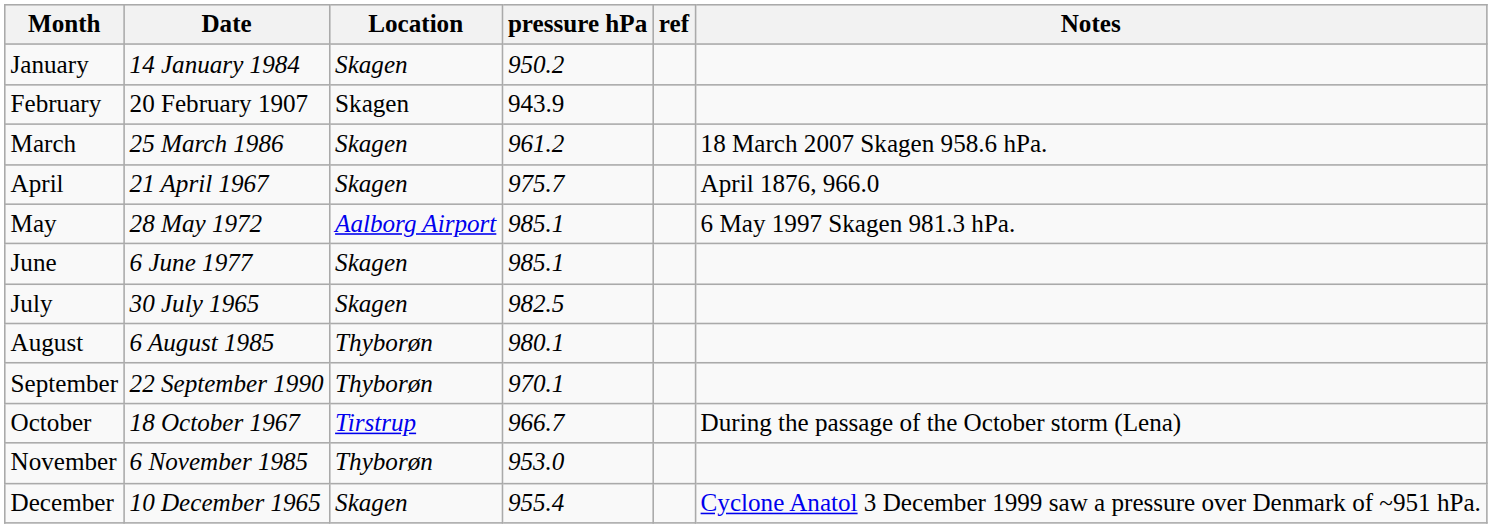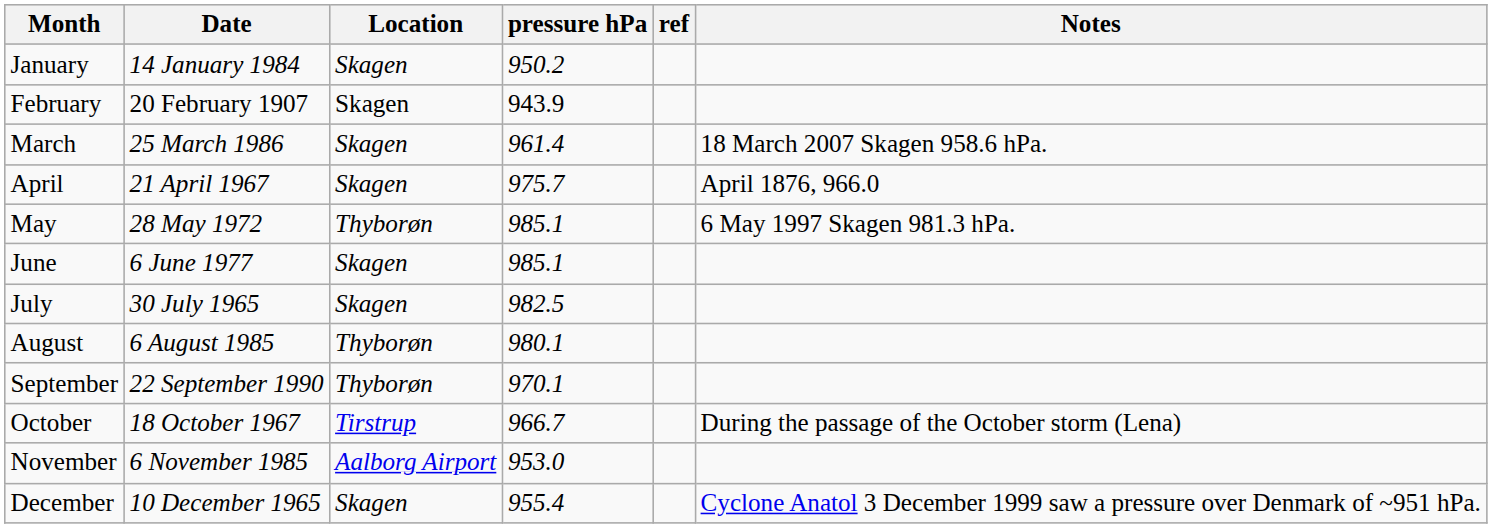March | pressure hPa: 961.2 -> 961.4
May | Location: Aalborg Airport -> Thyborøn
November | Location: Thyborøn -> Aalborg Airport
